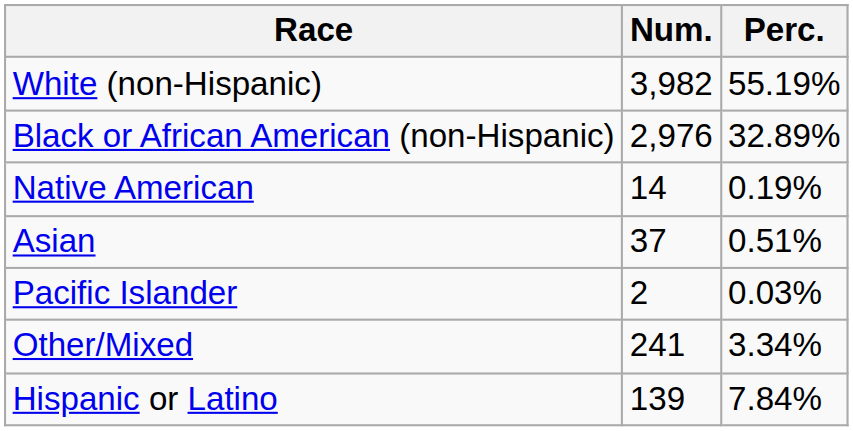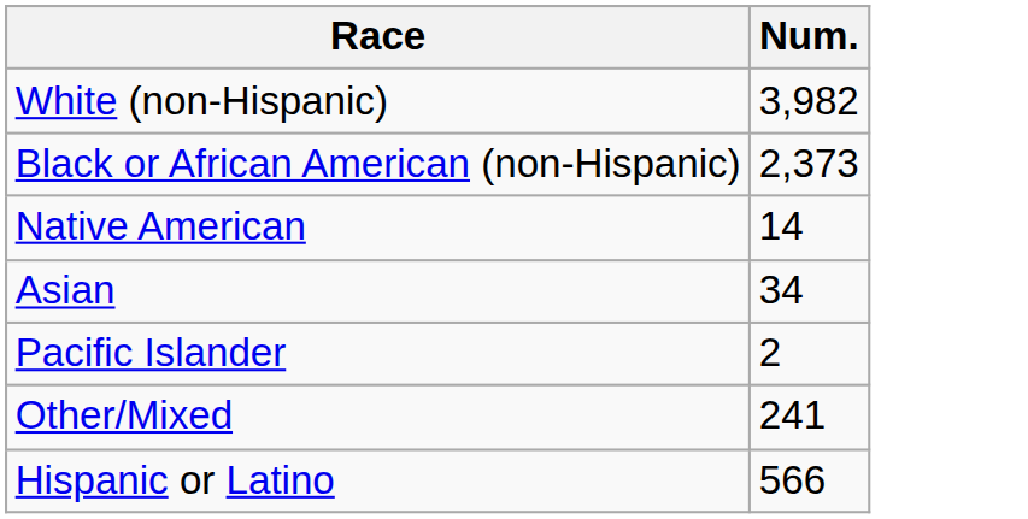- column: Perc. | 55.19% | 32.89% | 0.19% | 0.51% | 0.03% | 3.34% | 7.84%
Black or African American (non-Hispanic) | Num.: 2,976 -> 2,373
Asian | Num.: 37 -> 34
Hispanic or Latino | Num.: 139 -> 566
